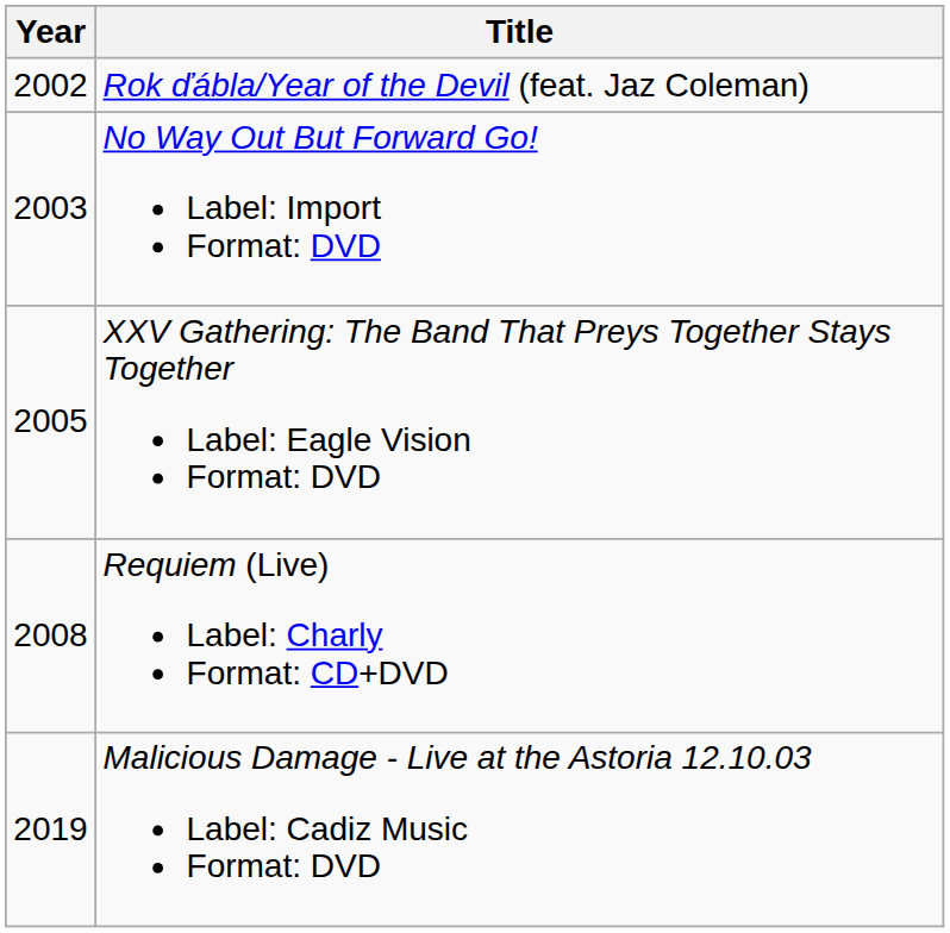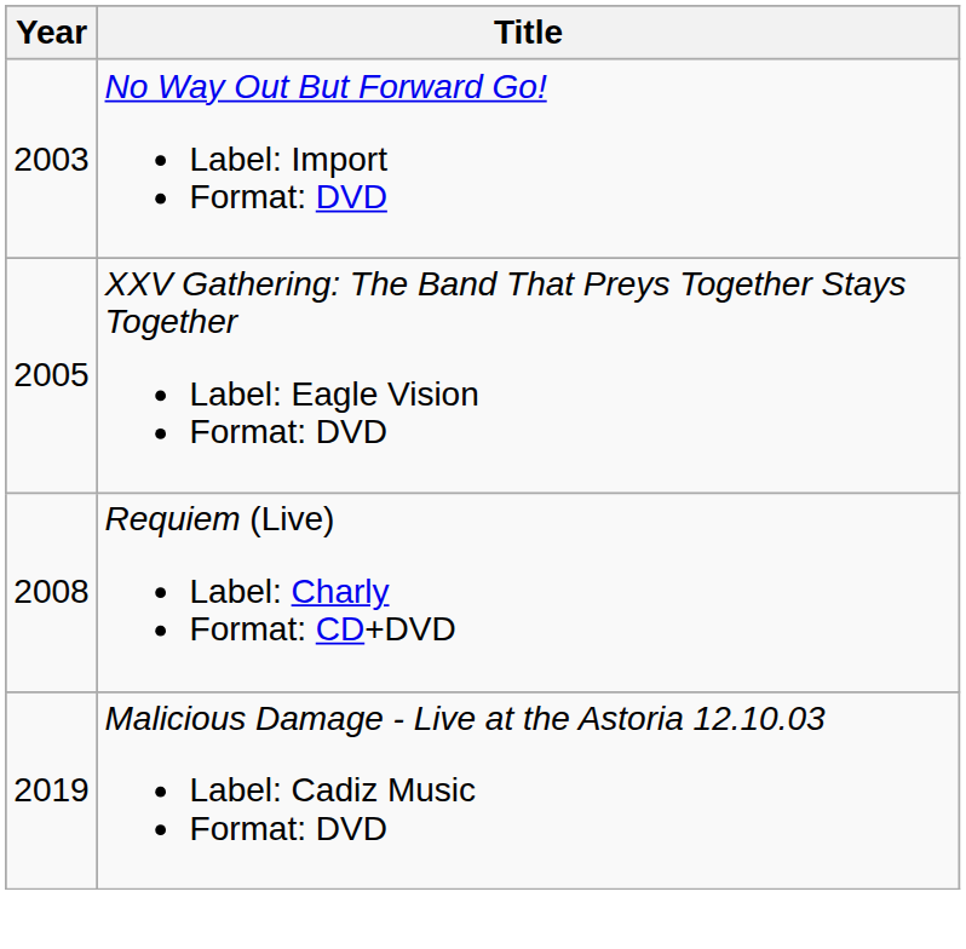- row: 2002 | Rok ďábla/Year of the Devil (feat. Jaz Coleman)
